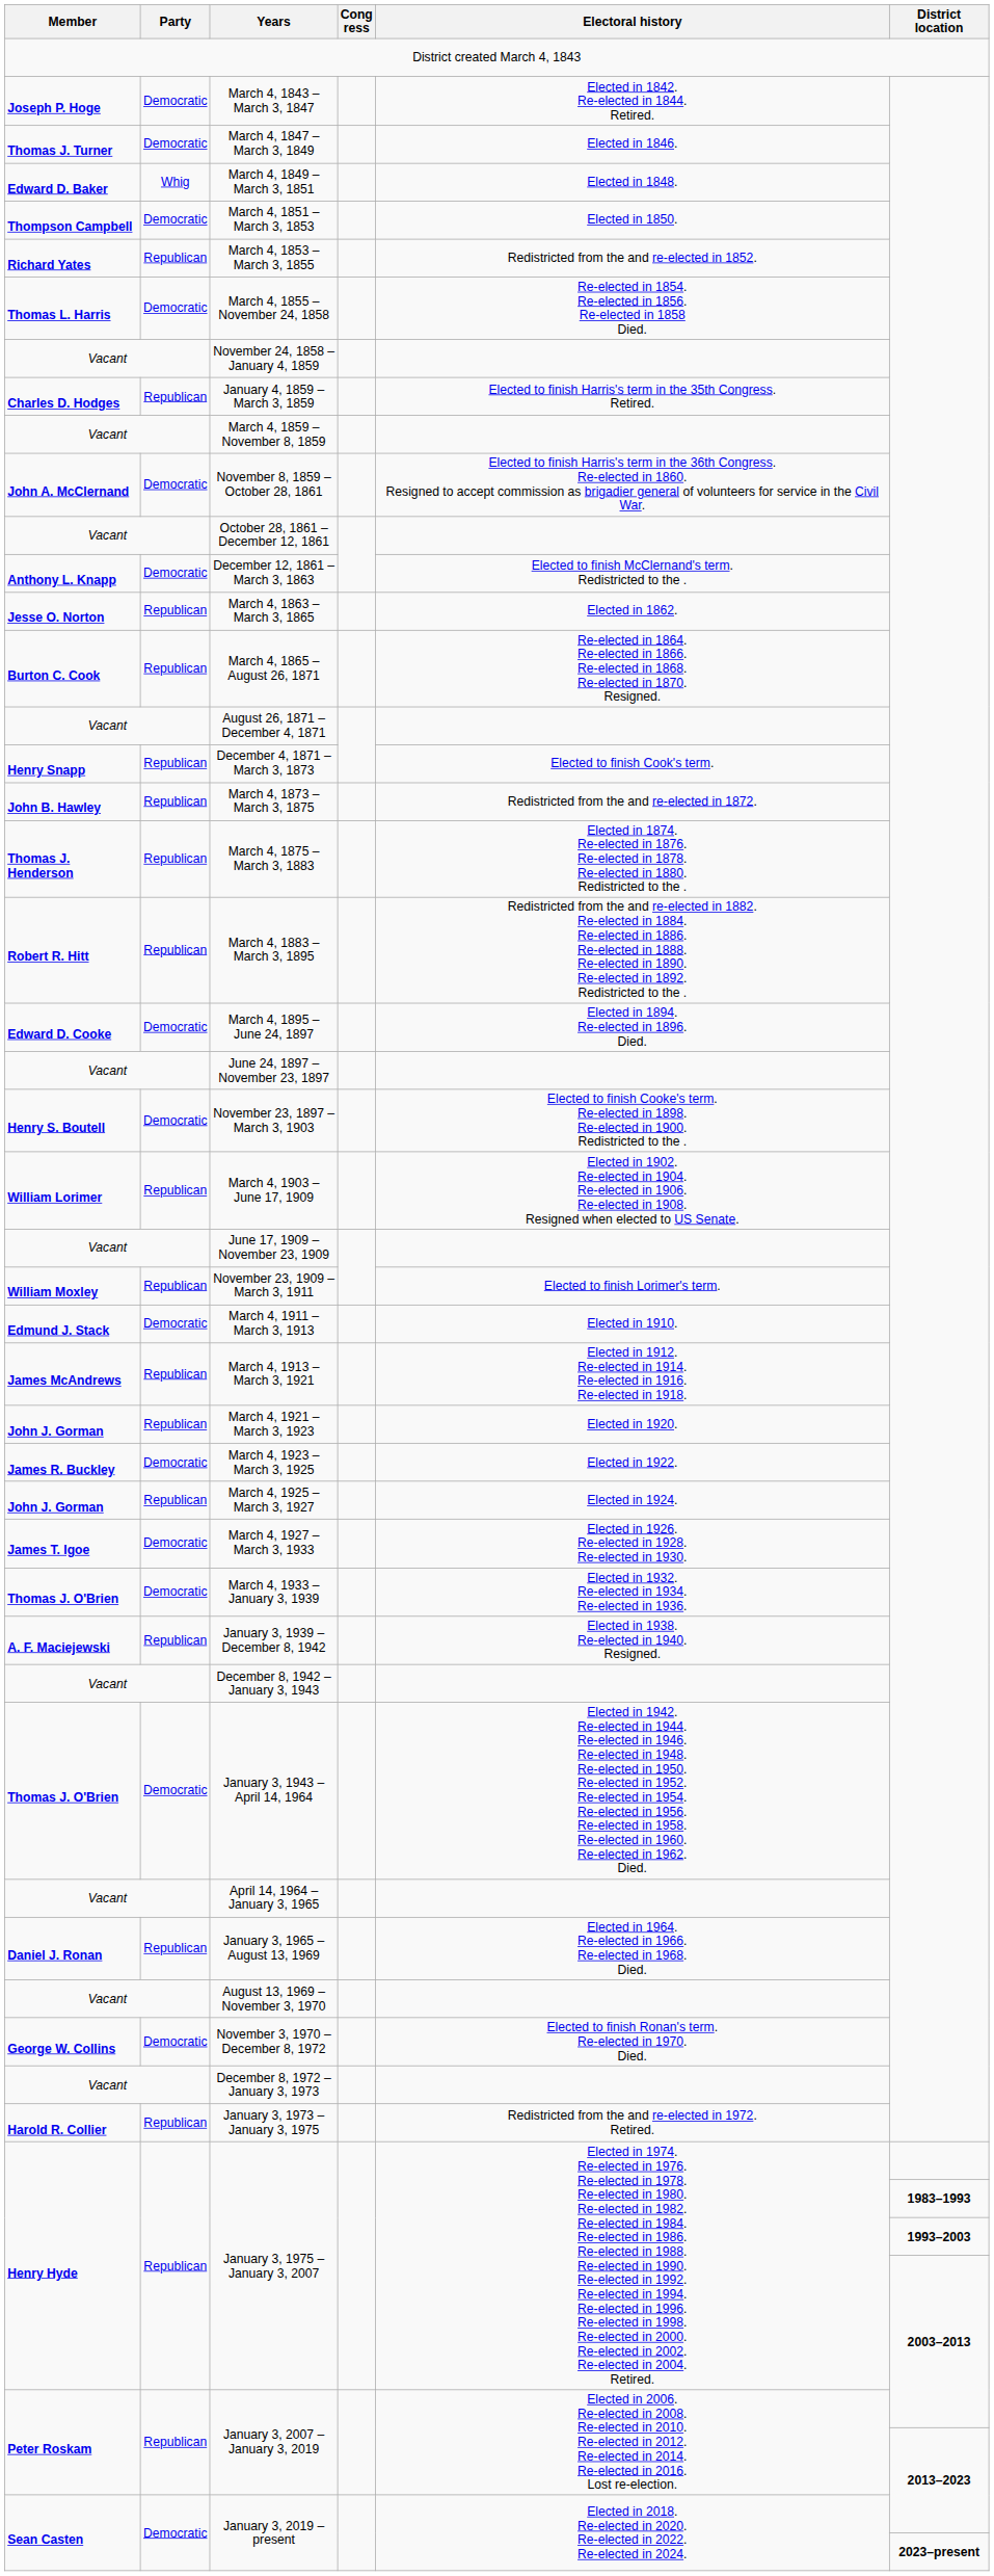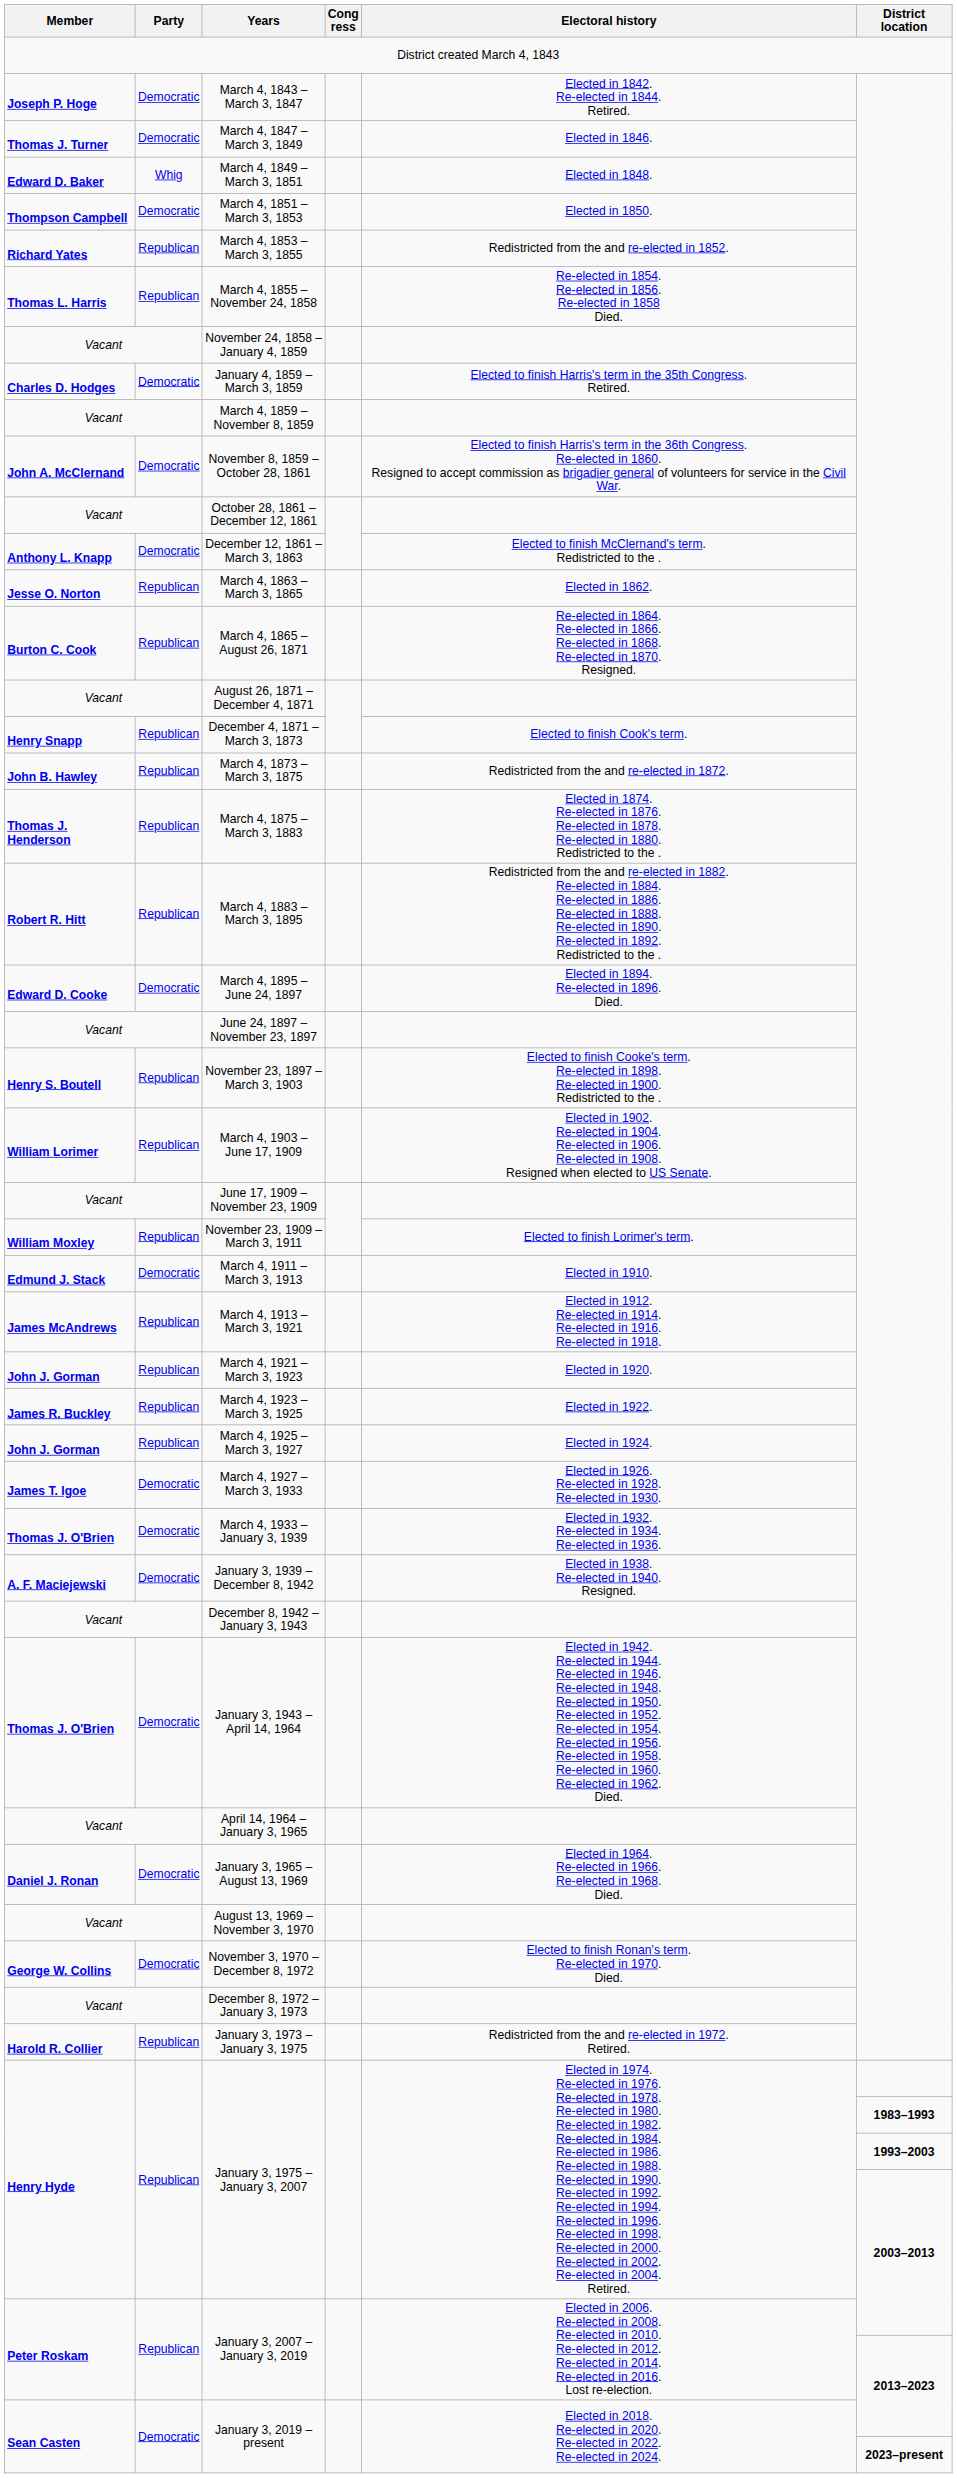March 4, 1855 – November 24, 1858 | Party: Democratic -> Republican
January 4, 1859 – March 3, 1859 | Party: Republican -> Democratic
November 23, 1897 – March 3, 1903 | Party: Democratic -> Republican
March 4, 1923 – March 3, 1925 | Party: Democratic -> Republican
January 3, 1939 – December 8, 1942 | Party: Republican -> Democratic
January 3, 1965 – August 13, 1969 | Party: Republican -> Democratic
